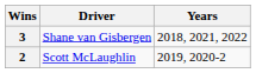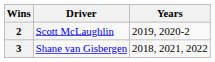rows swapped: 3 <-> 2
